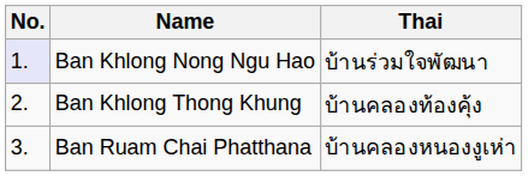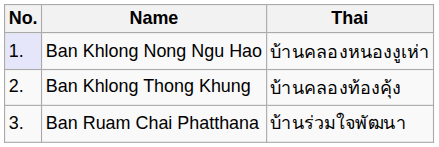Ban Khlong Nong Ngu Hao | Thai: บ้านร่วมใจพัฒนา -> บ้านคลองหนองงูเห่า
Ban Ruam Chai Phatthana | Thai: บ้านคลองหนองงูเห่า -> บ้านร่วมใจพัฒนา
